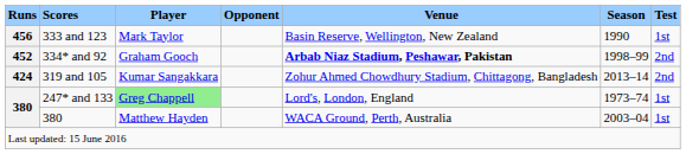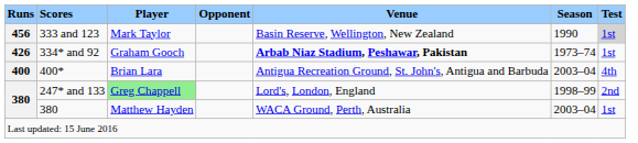333 and 123 | Test: no background -> lightgrey background
334* and 92 | Runs: 452 -> 426
334* and 92 | Season: 1998–99 -> 1973–74
334* and 92 | Test: 2nd -> 1st
- row: 424 | 319 and 105 | Kumar Sangakkara | Zohur Ahmed Chowdhury Stadium, Chittagong, Bangladesh | 2013–14 | 2nd
+ row: 400 | 400* | Brian Lara | Antigua Recreation Ground, St. John's, Antigua and Barbuda | 2003–04 | 4th
247* and 133 | Season: 1973–74 -> 1998–99
247* and 133 | Test: 1st -> 2nd
